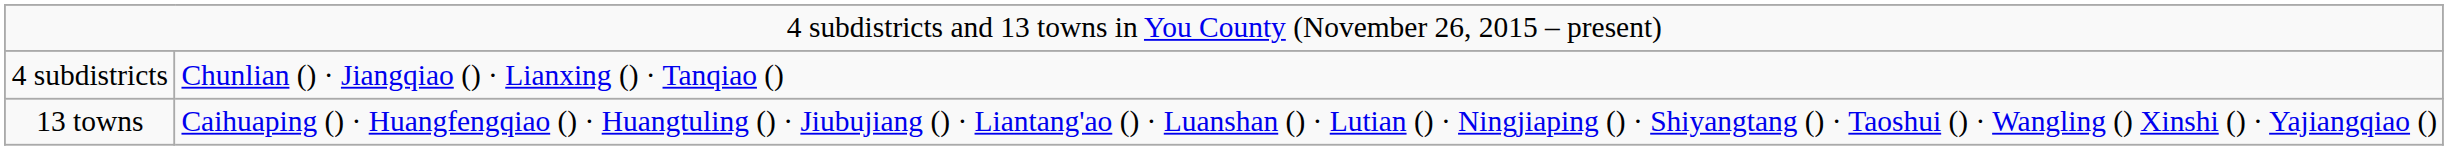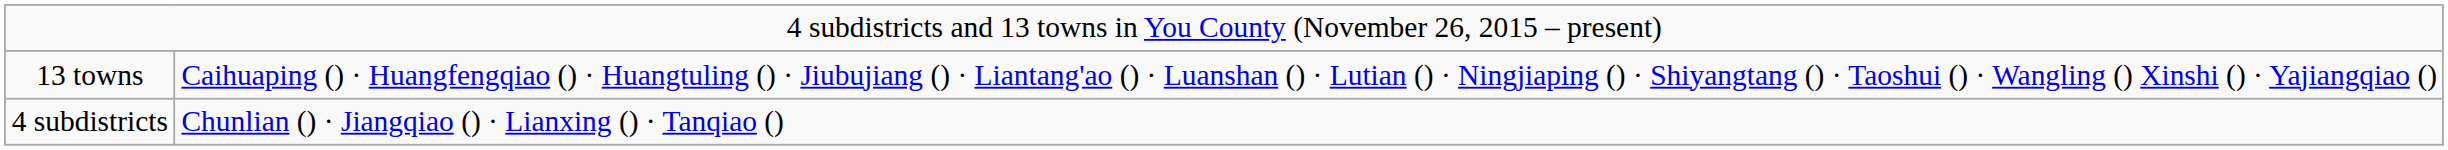rows swapped: 4 subdistricts <-> 13 towns
